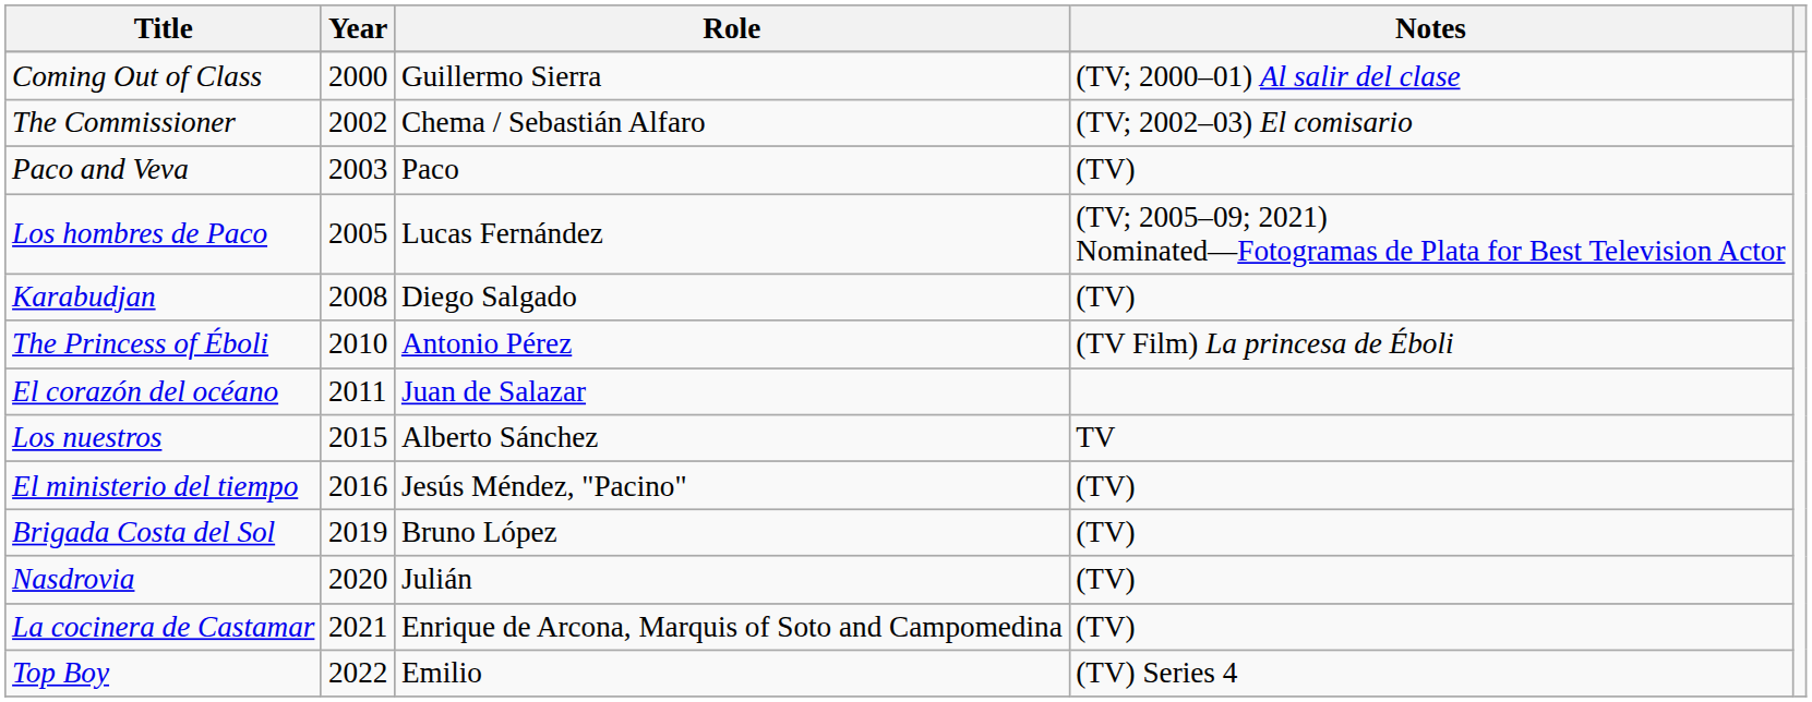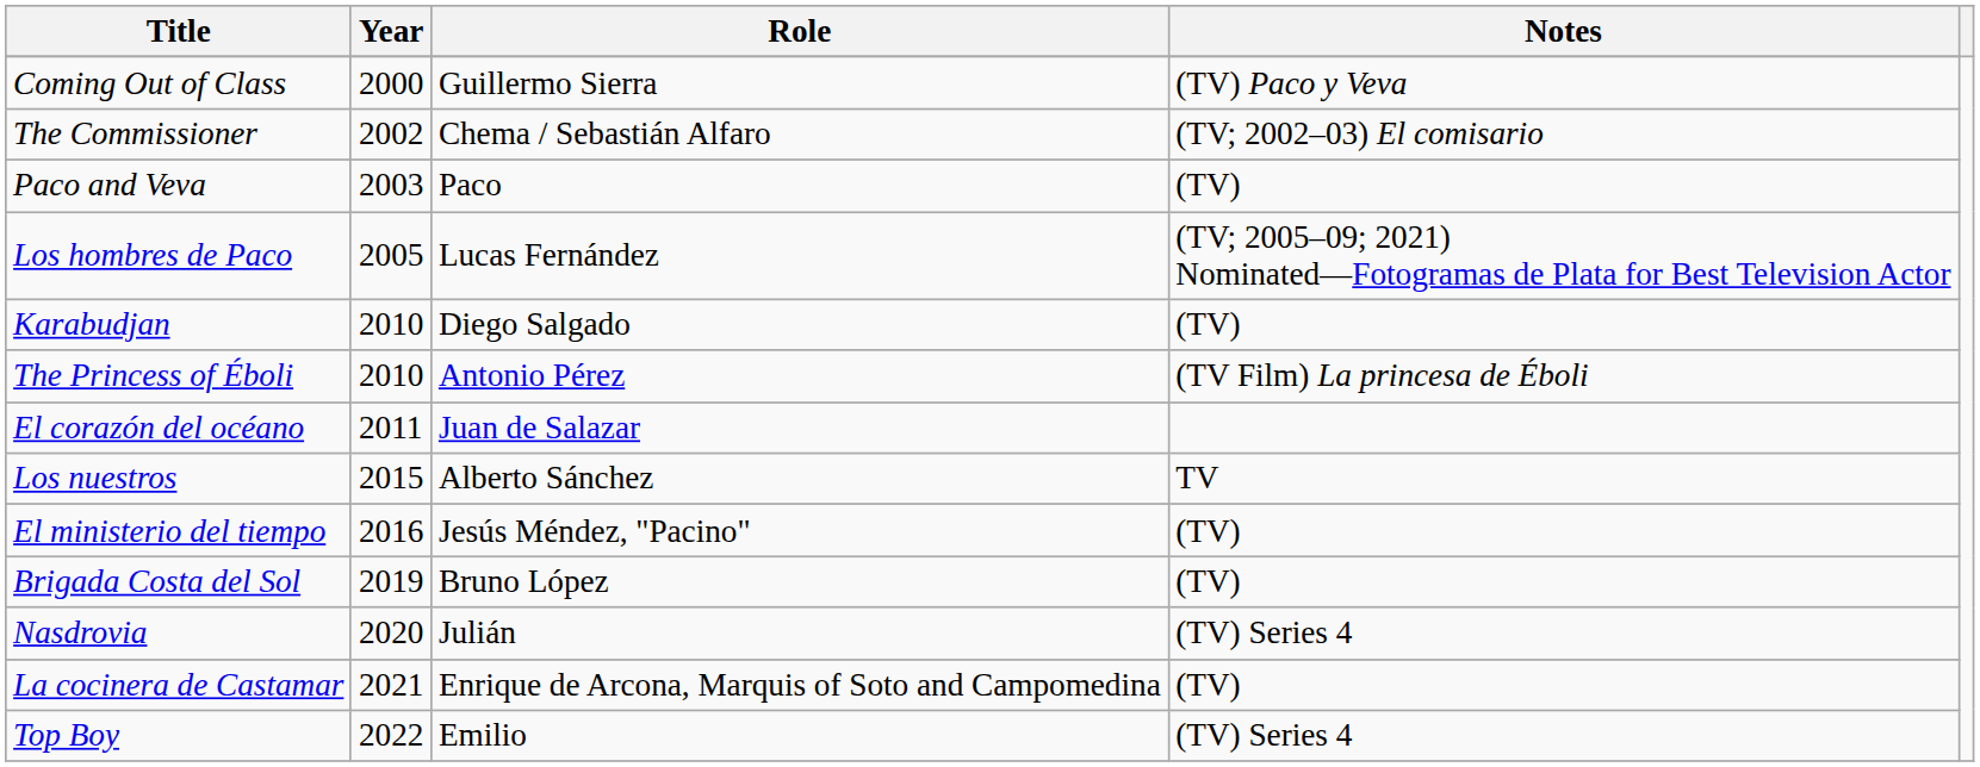Coming Out of Class | Notes: (TV; 2000–01) Al salir del clase -> (TV) Paco y Veva
Karabudjan | Year: 2008 -> 2010
Nasdrovia | Notes: (TV) -> (TV) Series 4
